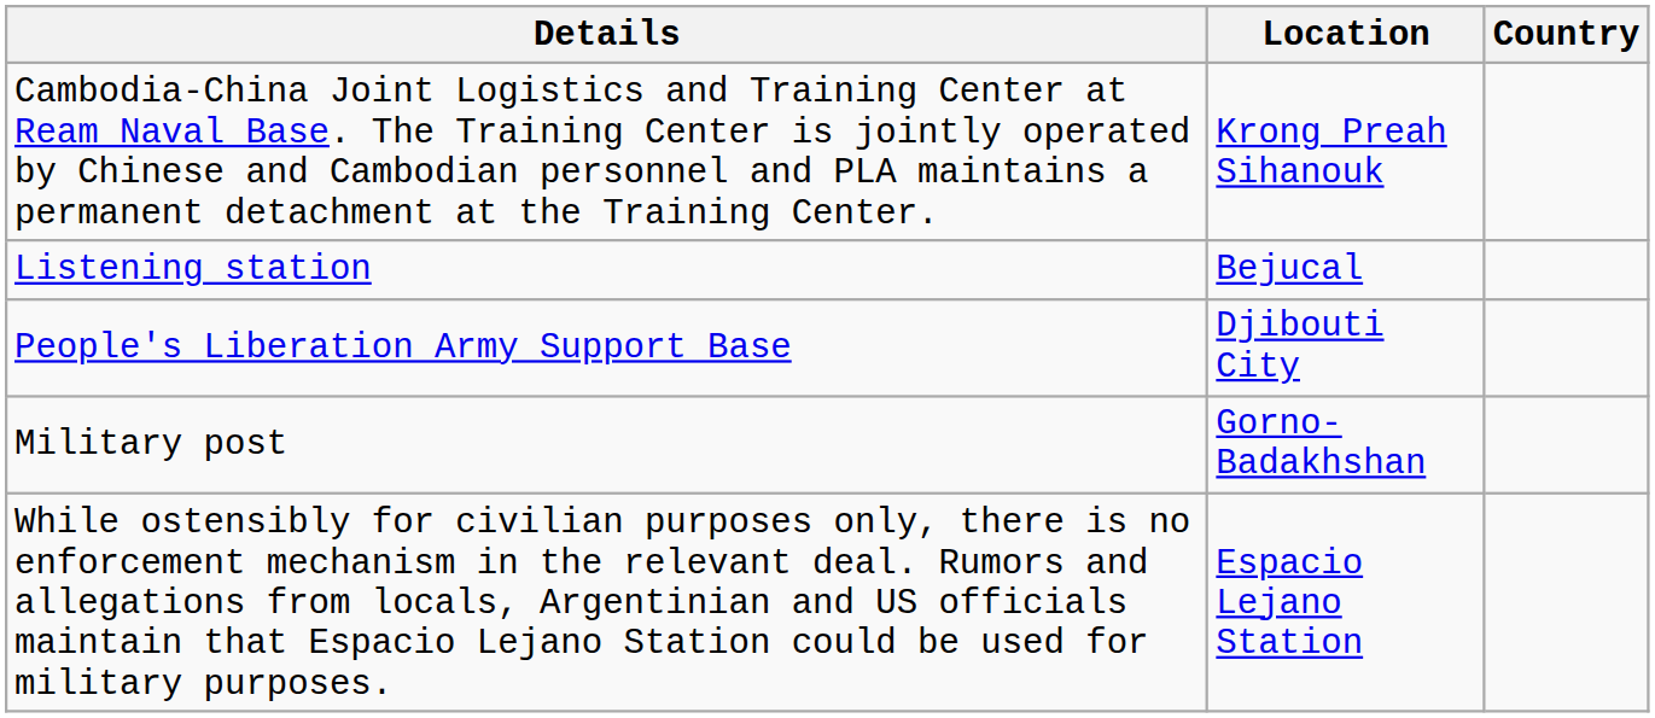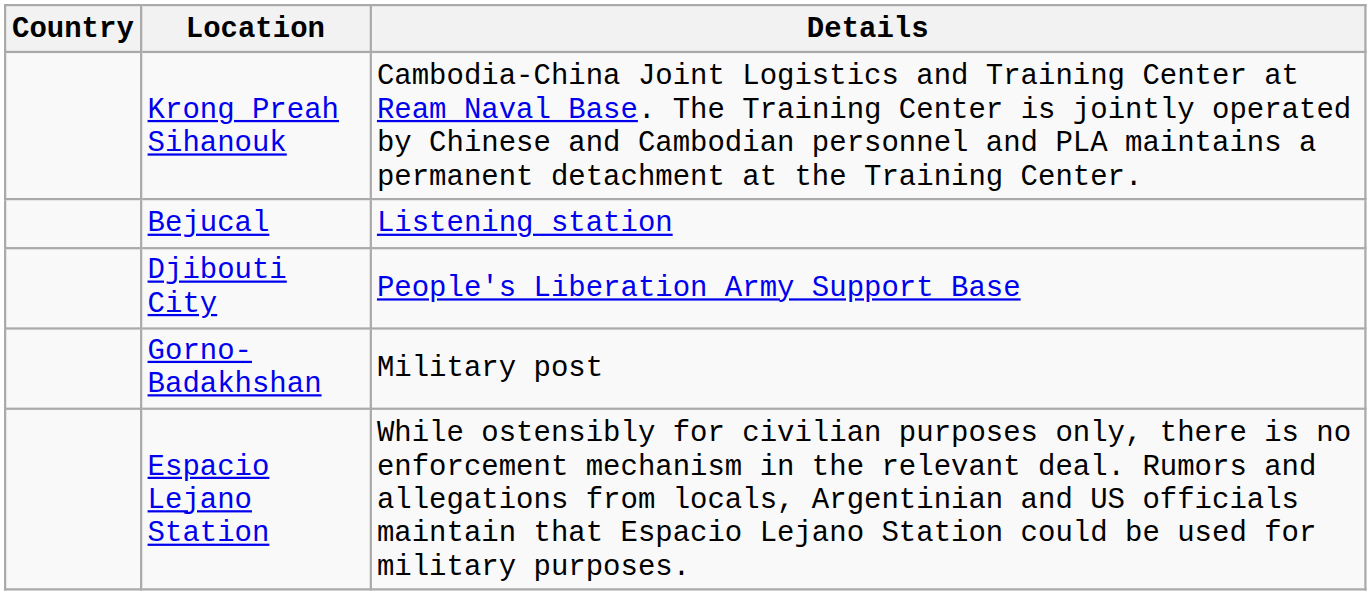columns swapped: Country <-> Details
